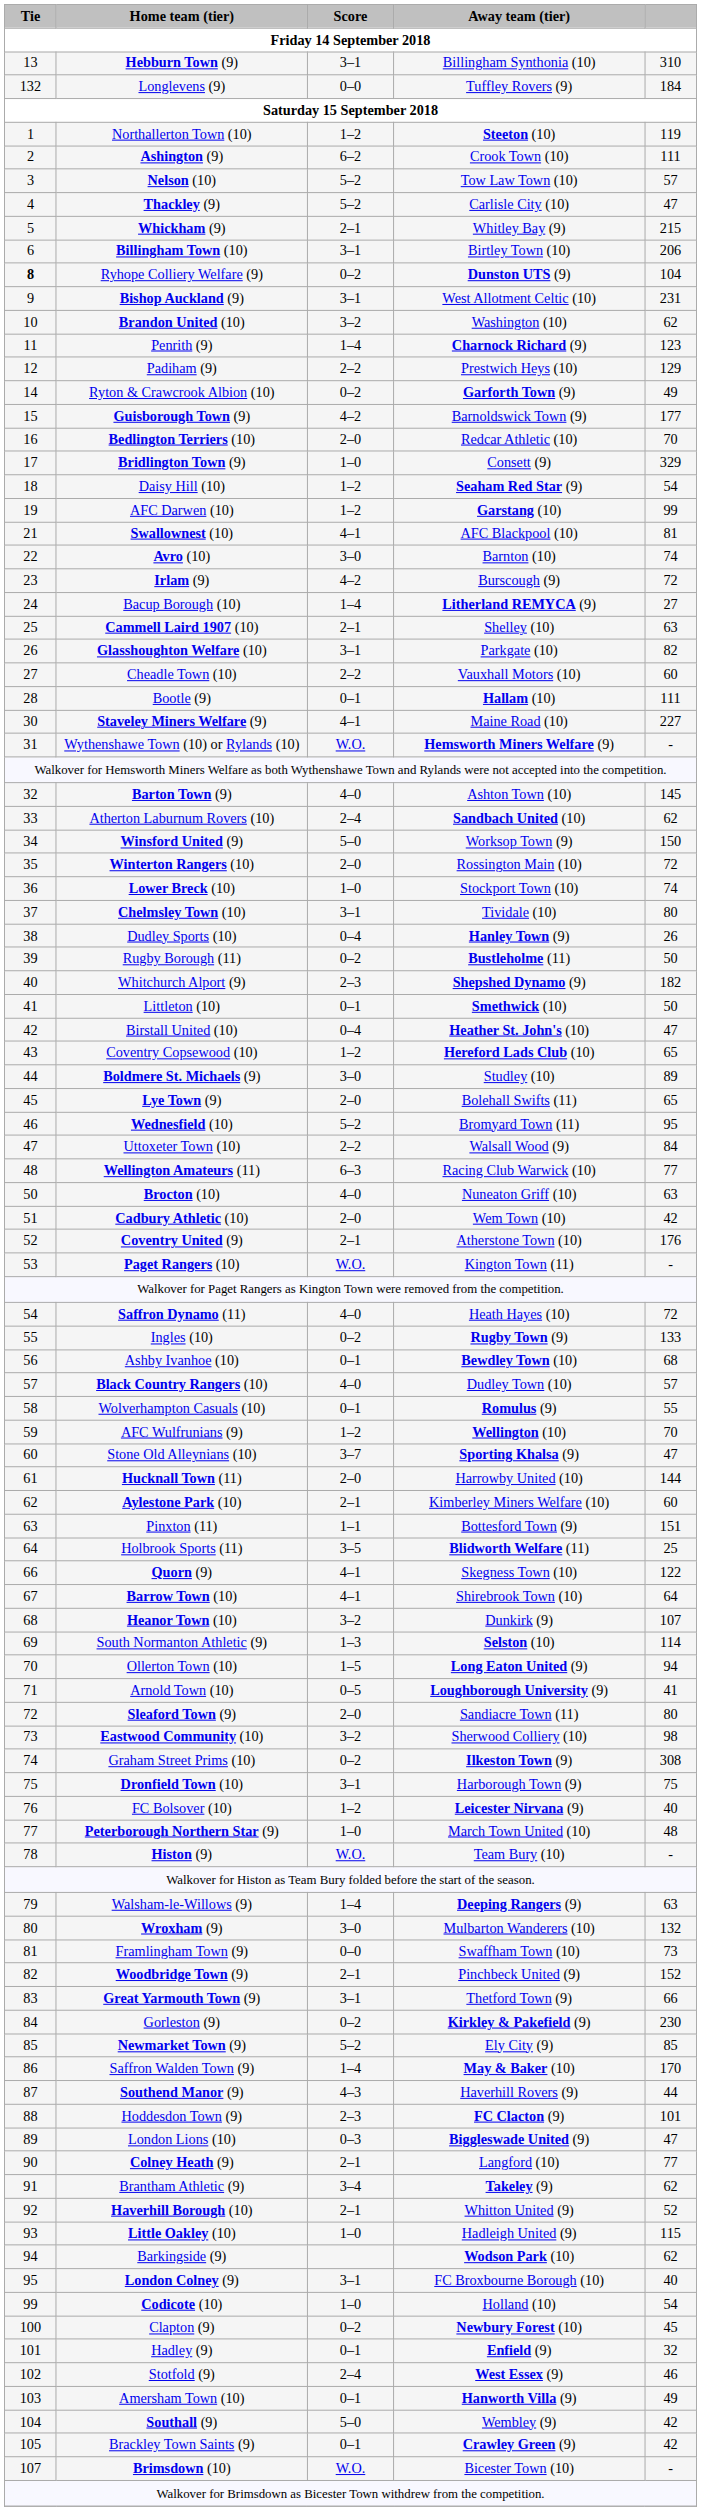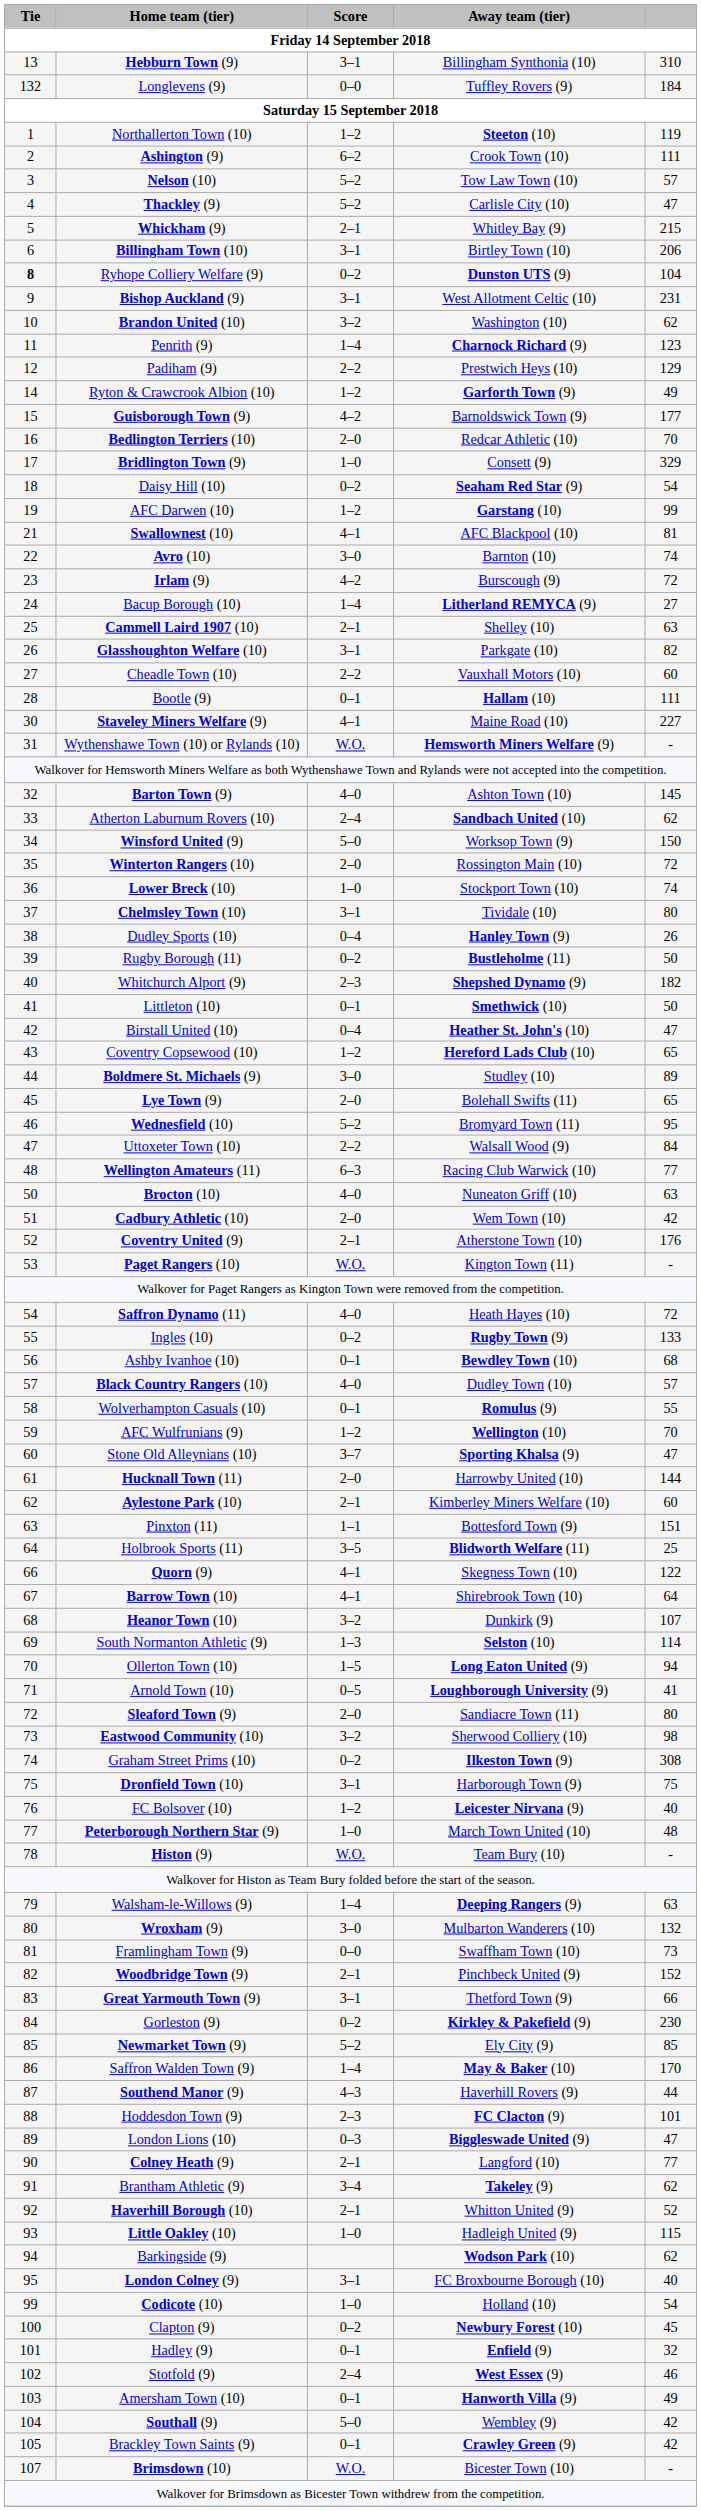Ryton & Crawcrook Albion (10) | Score: 0–2 -> 1–2
Daisy Hill (10) | Score: 1–2 -> 0–2
